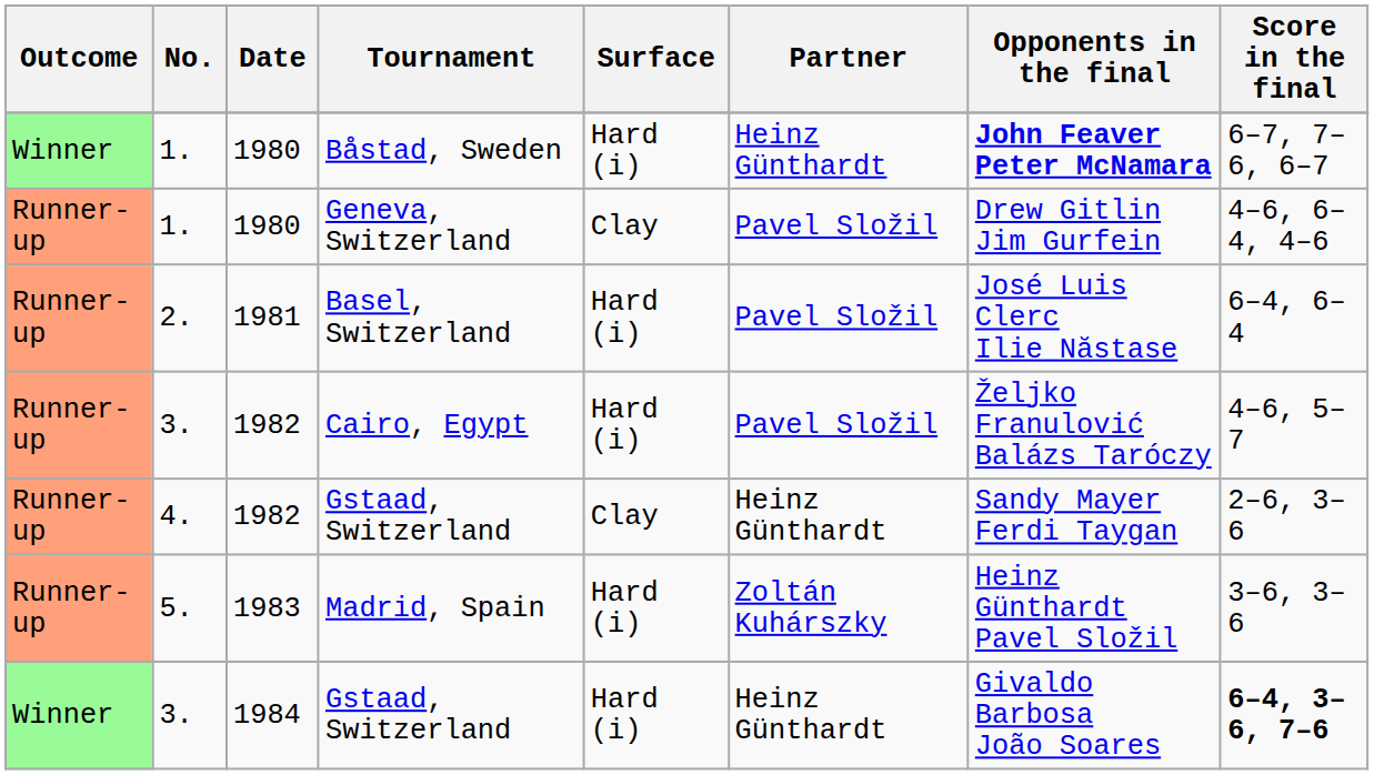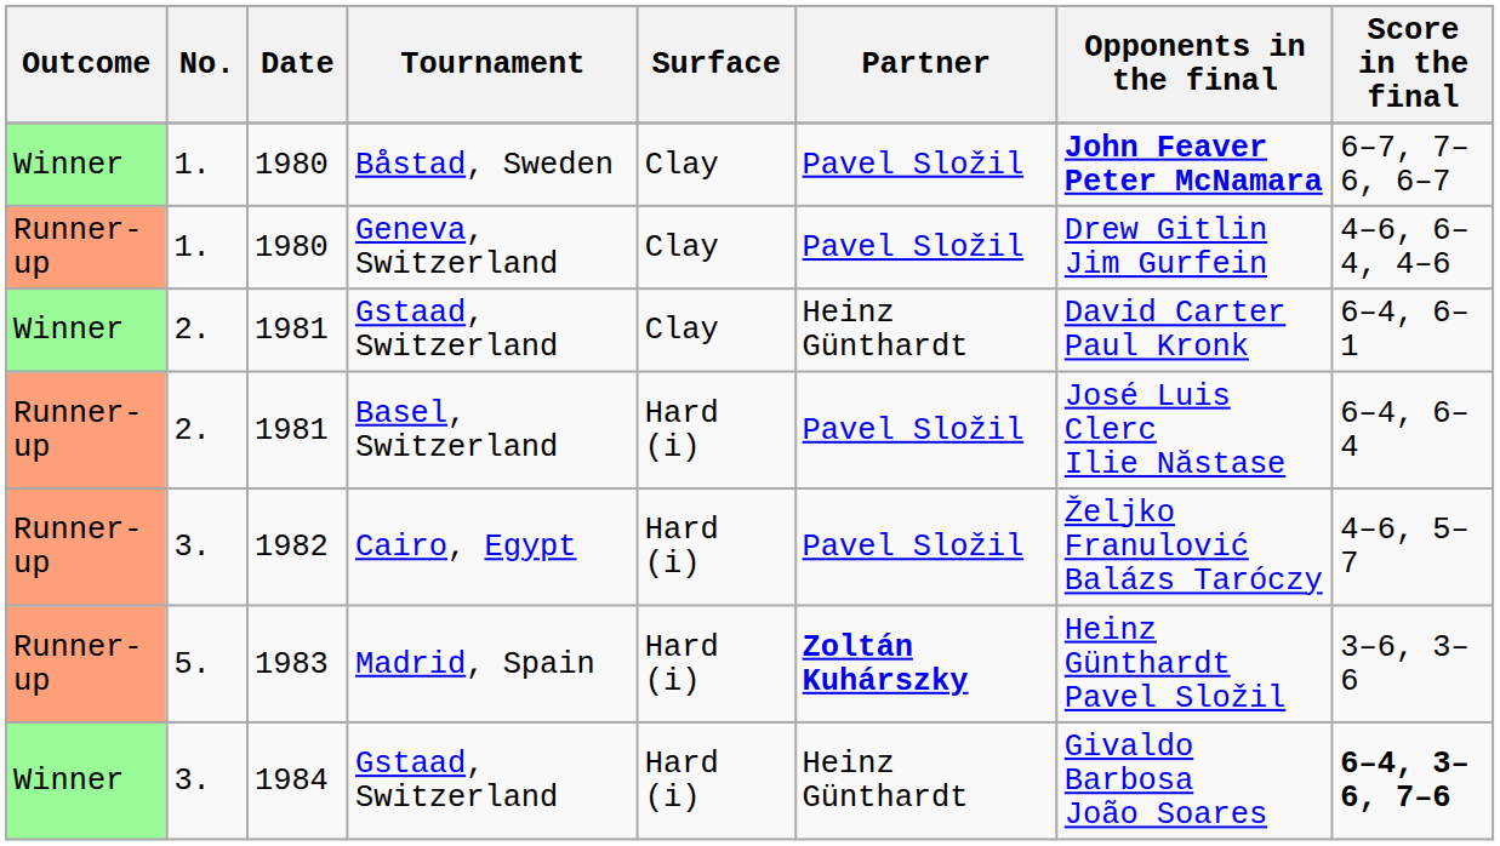Båstad, Sweden | Surface: Hard (i) -> Clay
Båstad, Sweden | Partner: Heinz Günthardt -> Pavel Složil
+ row: Winner | 2. | 1981 | Gstaad, Switzerland | Clay | Heinz Günthardt | David Carter Paul Kronk | 6–4, 6–1
- row: Runner-up | 4. | 1982 | Gstaad, Switzerland | Clay | Heinz Günthardt | Sandy Mayer Ferdi Taygan | 2–6, 3–6
Madrid, Spain | Partner: normal -> bold
